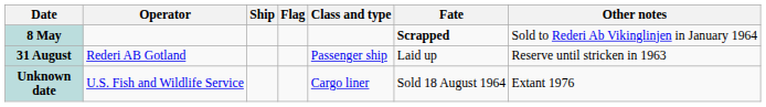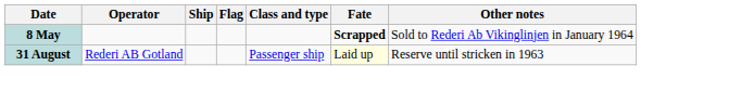31 August | Fate: no background -> lightyellow background
- row: Unknown date | U.S. Fish and Wildlife Service | Cargo liner | Sold 18 August 1964 | Extant 1976
